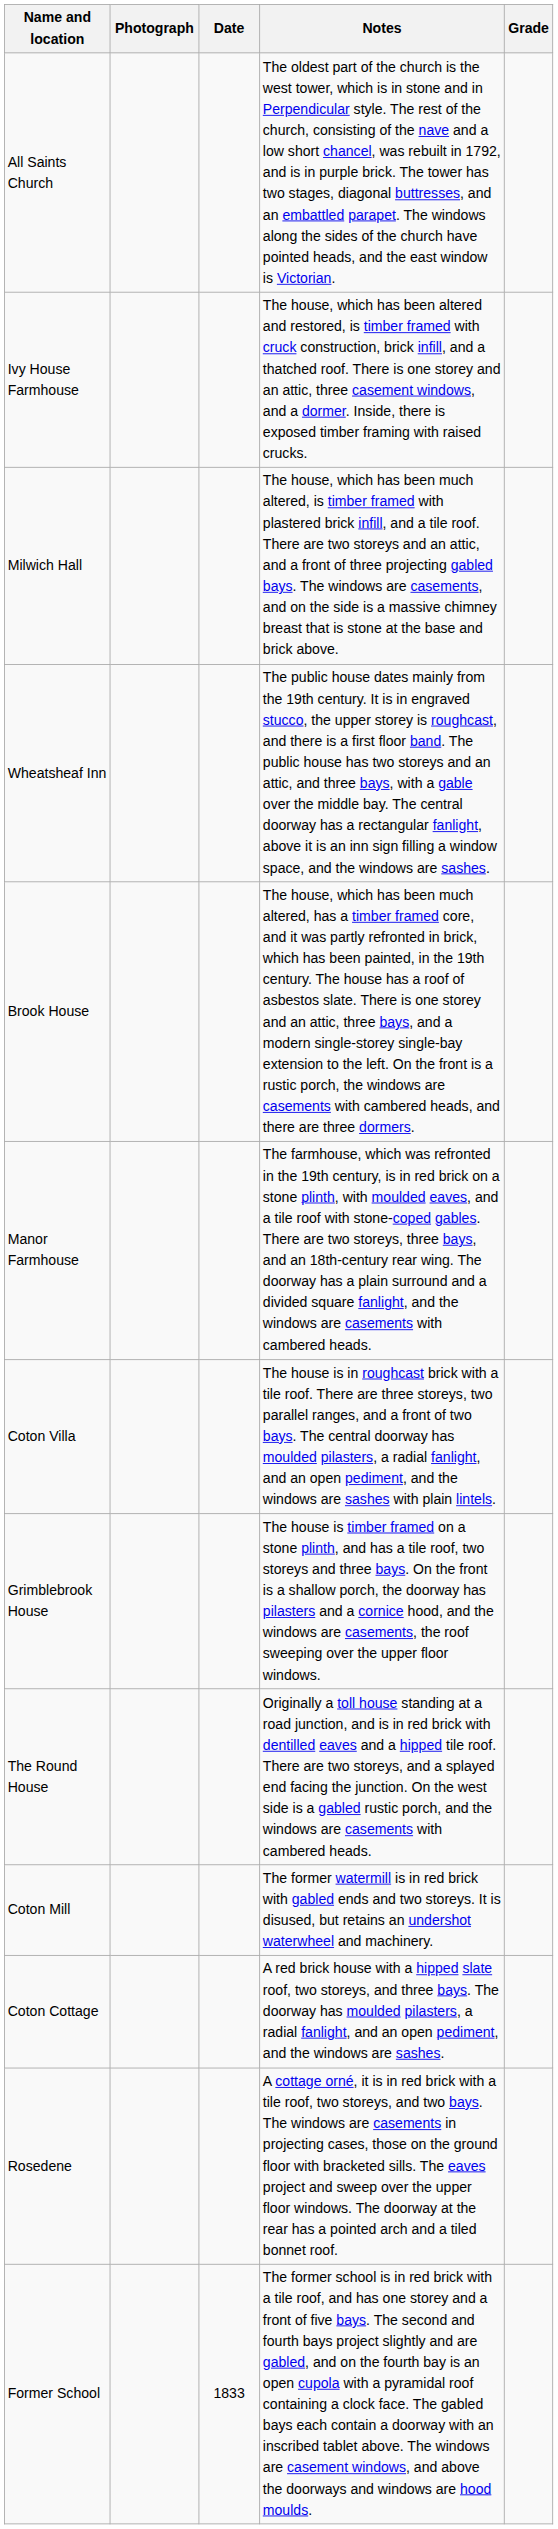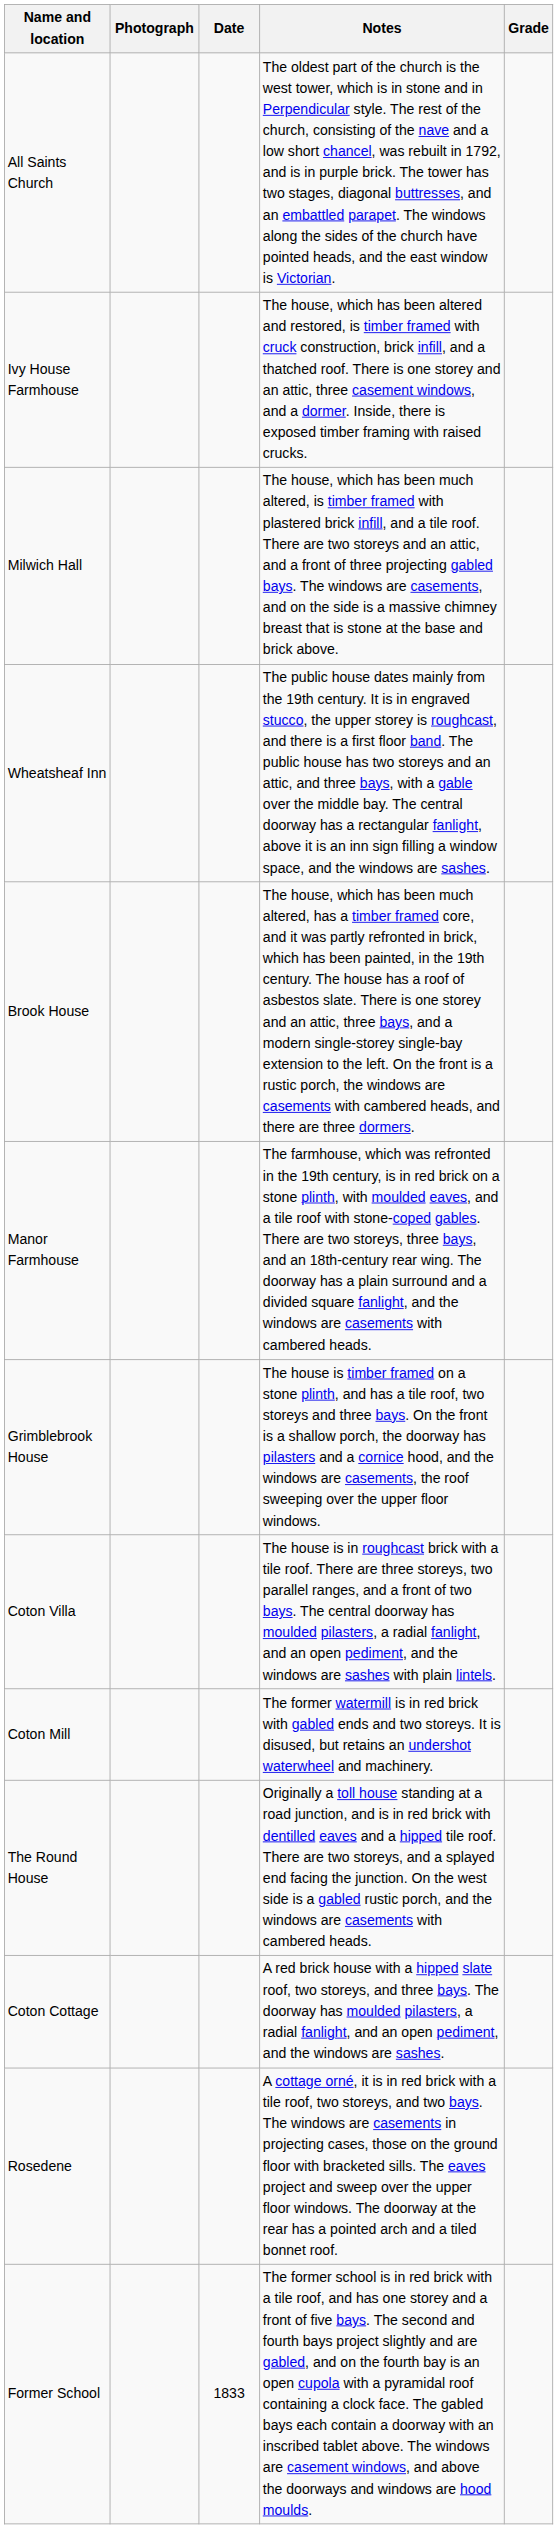rows swapped: Coton Villa <-> Grimblebrook House
rows swapped: The Round House <-> Coton Mill
